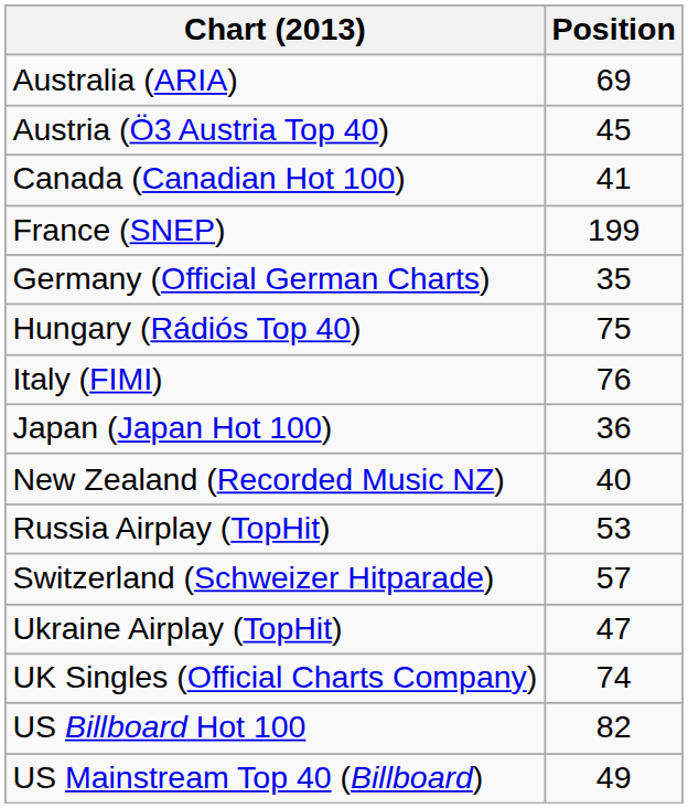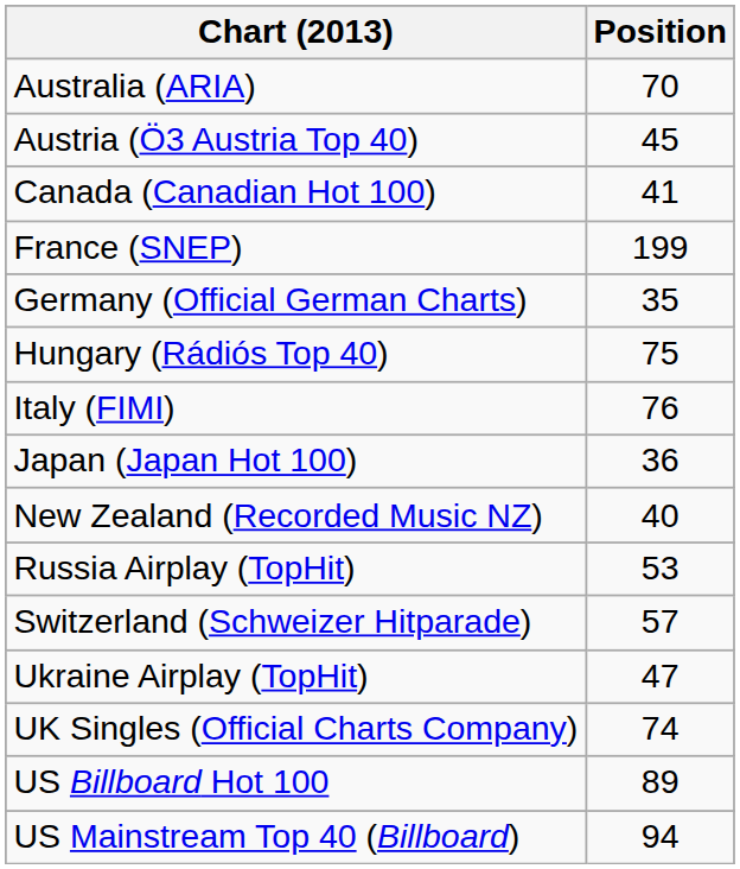Australia (ARIA) | Position: 69 -> 70
US Billboard Hot 100 | Position: 82 -> 89
US Mainstream Top 40 (Billboard) | Position: 49 -> 94
